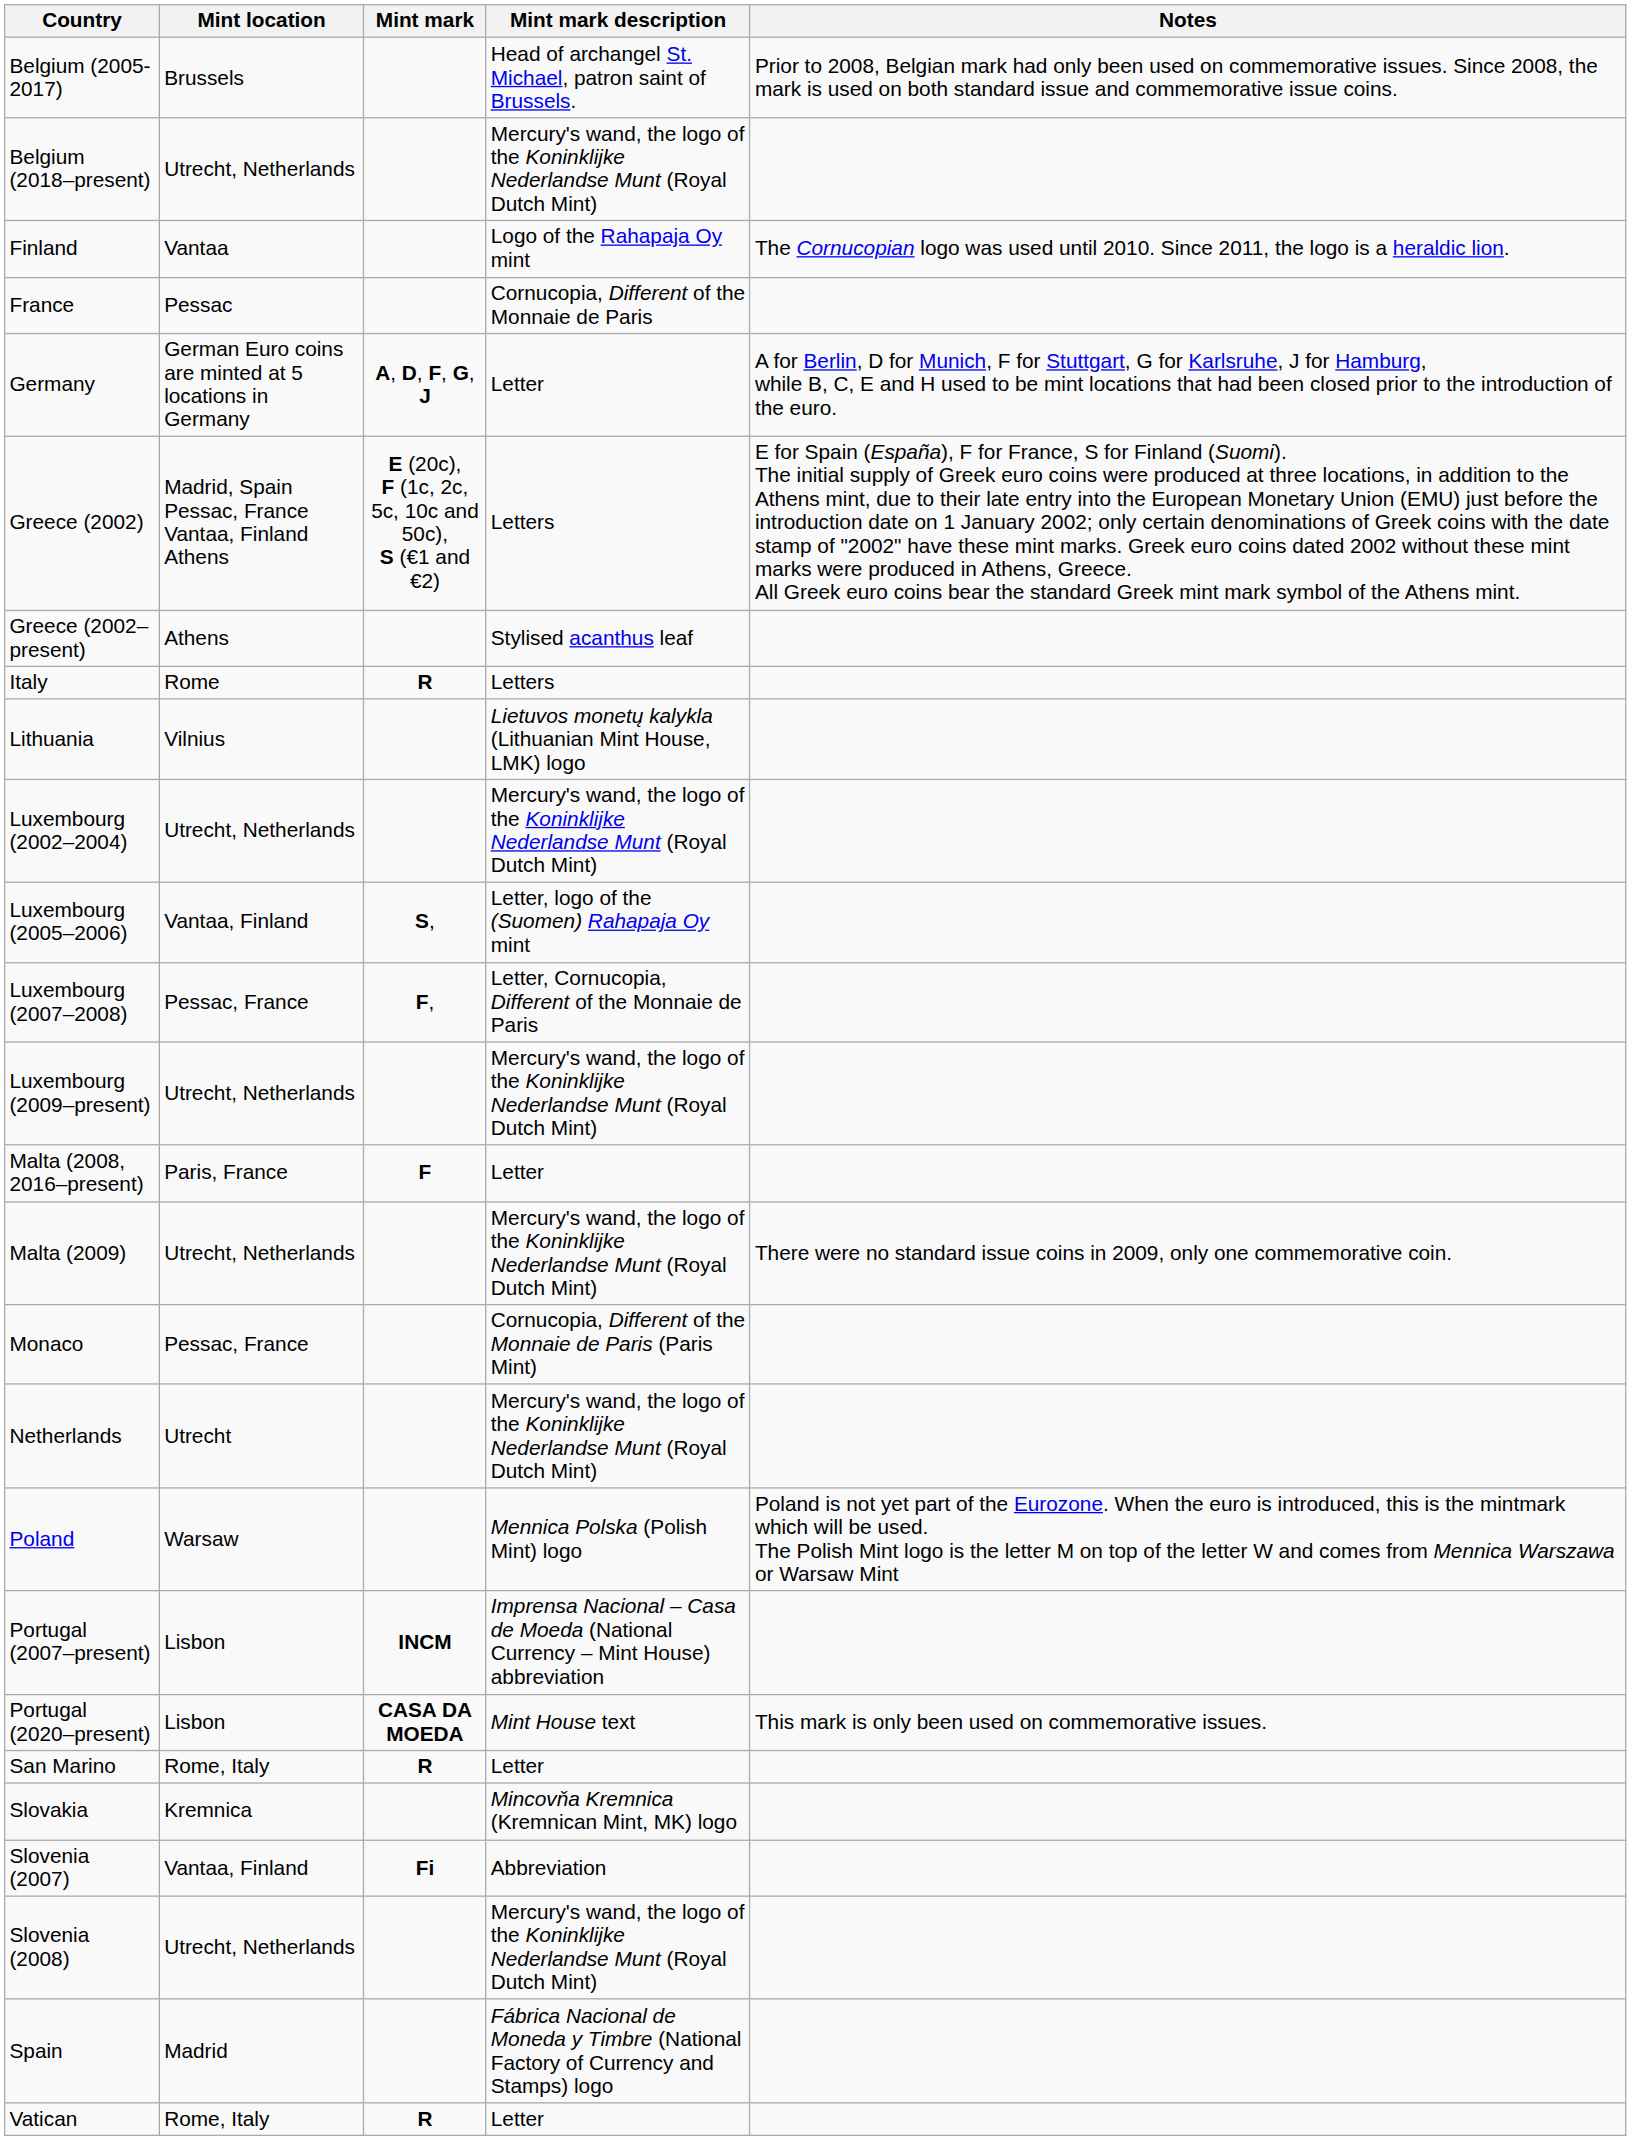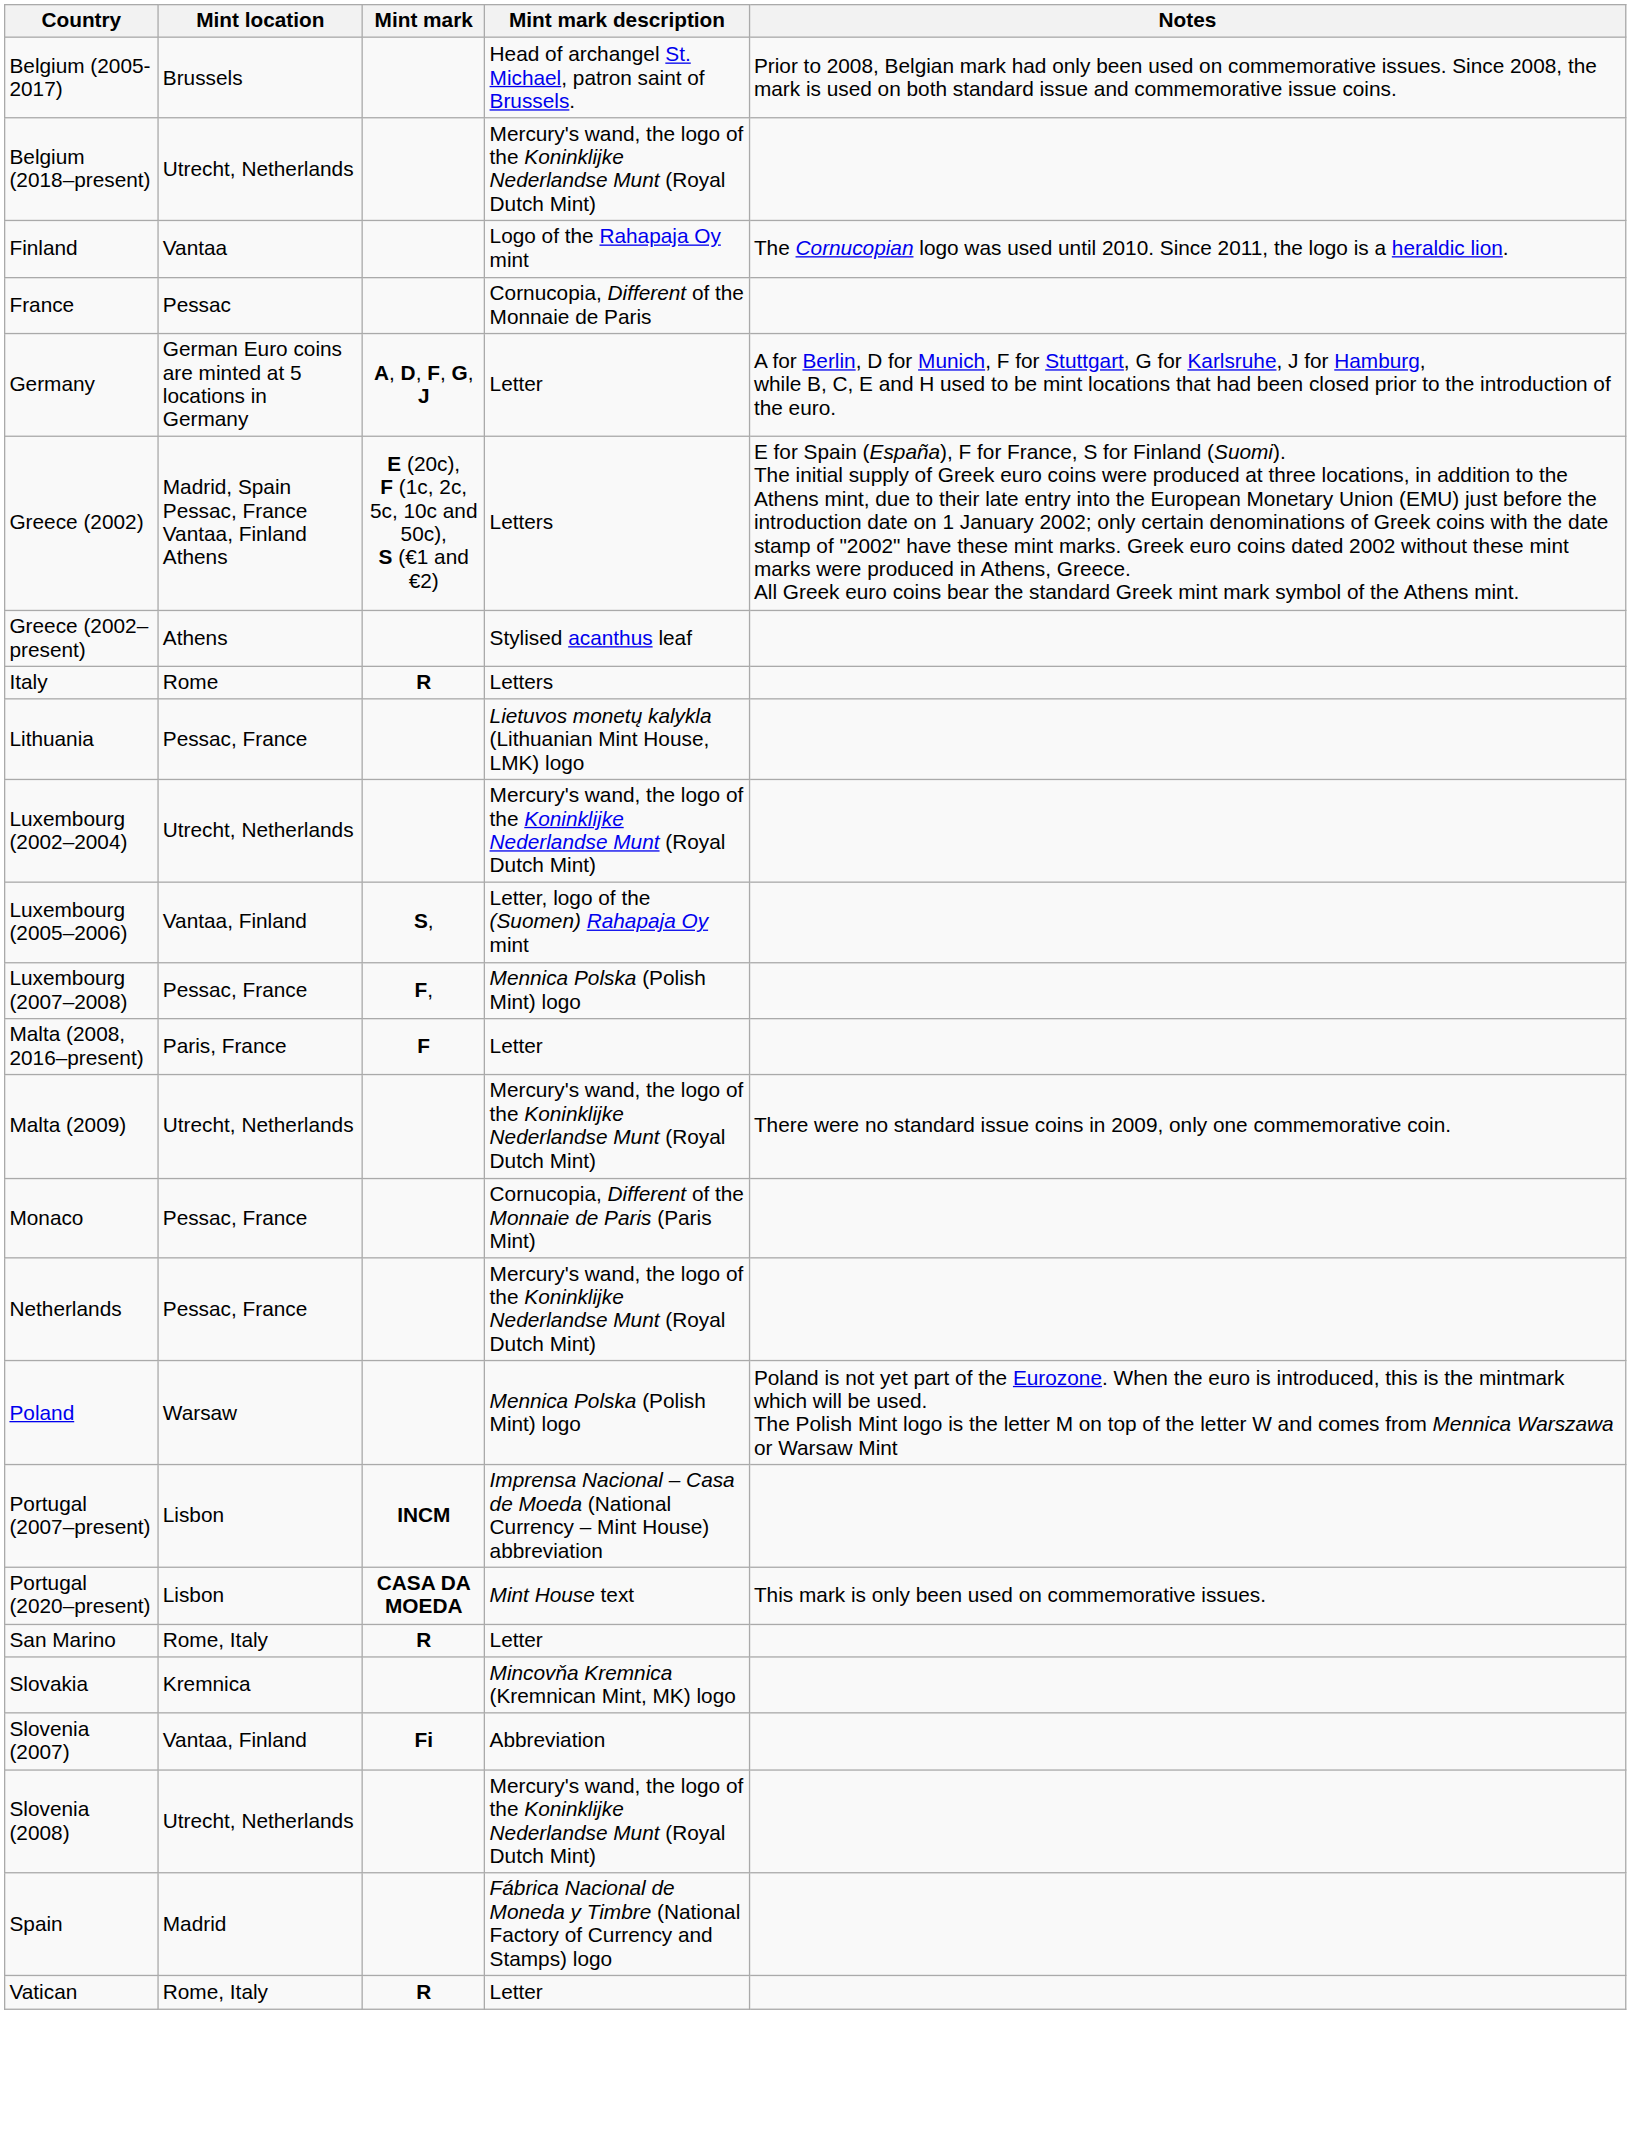Lithuania | Mint location: Vilnius -> Pessac, France
Luxembourg (2007–2008) | Mint mark description: Letter, Cornucopia, Different of the Monnaie de Paris -> Mennica Polska (Polish Mint) logo
- row: Luxembourg (2009–present) | Utrecht, Netherlands | Mercury's wand, the logo of the Koninklijke Nederlandse Munt (Royal Dutch Mint)
Netherlands | Mint location: Utrecht -> Pessac, France
